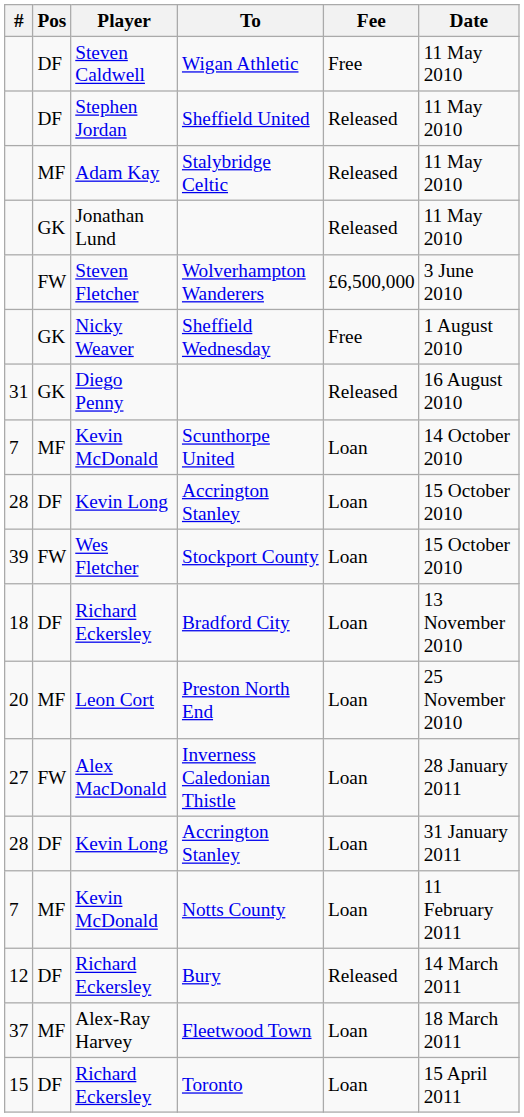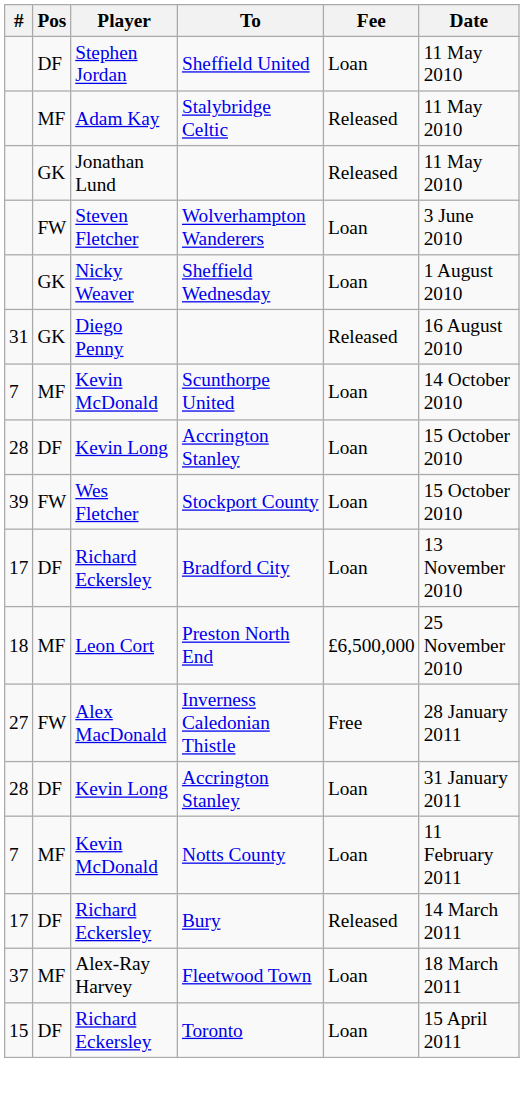- row: DF | Steven Caldwell | Wigan Athletic | Free | 11 May 2010
Sheffield United | Fee: Released -> Loan
Wolverhampton Wanderers | Fee: £6,500,000 -> Loan
Sheffield Wednesday | Fee: Free -> Loan
Bradford City | #: 18 -> 17
Preston North End | #: 20 -> 18
Preston North End | Fee: Loan -> £6,500,000
Inverness Caledonian Thistle | Fee: Loan -> Free
Bury | #: 12 -> 17
